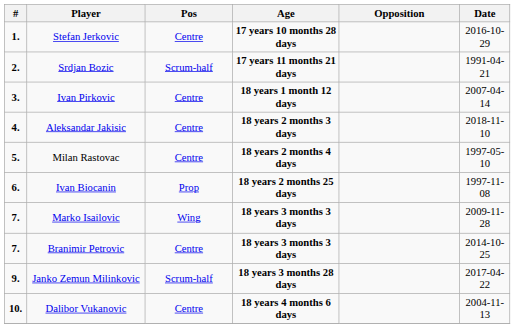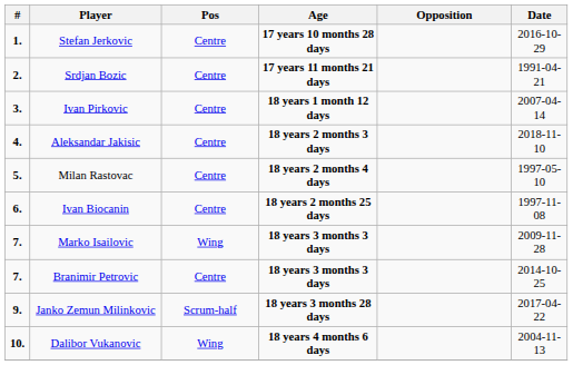Srdjan Bozic | Pos: Scrum-half -> Centre
Ivan Biocanin | Pos: Prop -> Centre
Dalibor Vukanovic | Pos: Centre -> Wing
